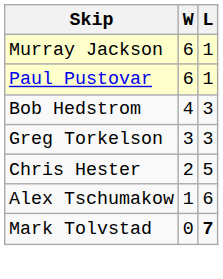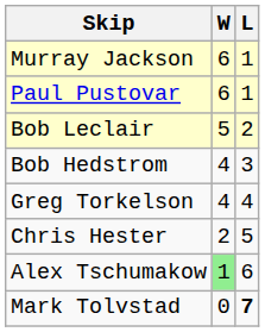+ row: Bob Leclair | 5 | 2
Greg Torkelson | W: 3 -> 4
Greg Torkelson | L: 3 -> 4
Alex Tschumakow | W: no background -> lightgreen background
